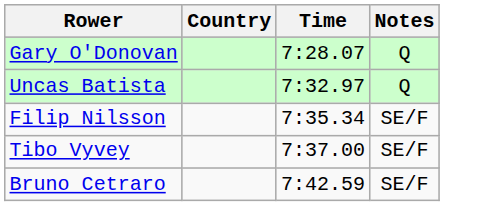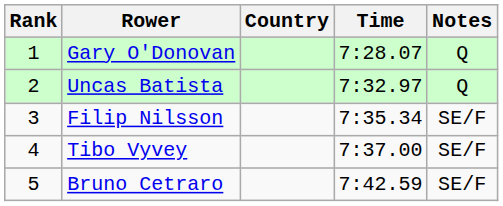+ column: Rank | 1 | 2 | 3 | 4 | 5
